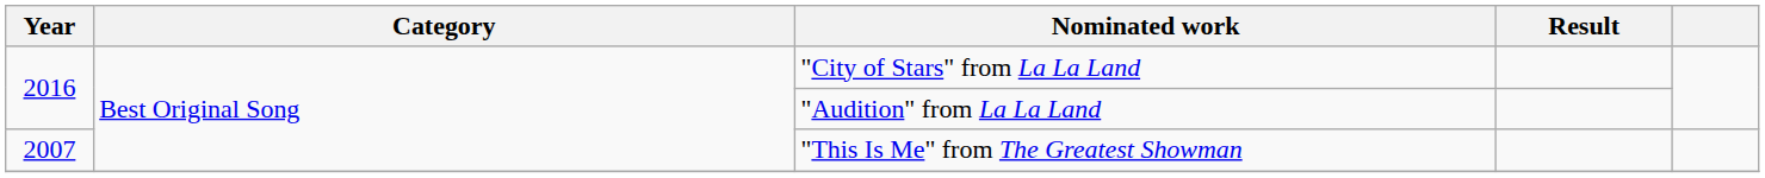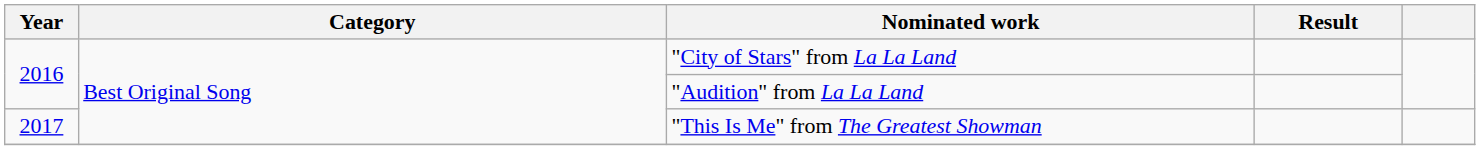"This Is Me" from The Greatest Showman | Year: 2007 -> 2017
